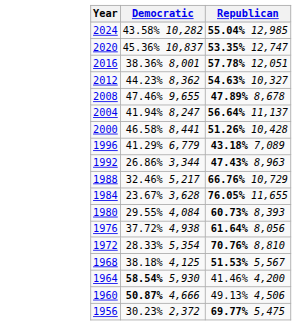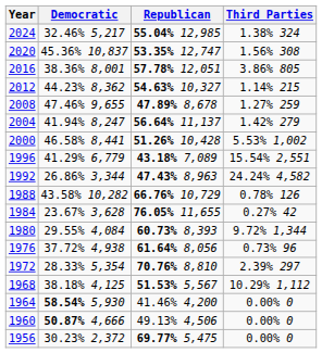+ column: Third Parties | 1.38% 324 | 1.56% 308 | 3.86% 805 | 1.14% 215 | 1.27% 259 | 1.42% 279 | 5.53% 1,002 | 15.54% 2,551 | 24.24% 4,582 | 0.78% 126 | 0.27% 42 | 9.72% 1,344 | 0.73% 96 | 2.39% 297 | 10.29% 1,112 | 0.00% 0 | 0.00% 0 | 0.00% 0
2024 | Democratic: 43.58% 10,282 -> 32.46% 5,217
1988 | Democratic: 32.46% 5,217 -> 43.58% 10,282
